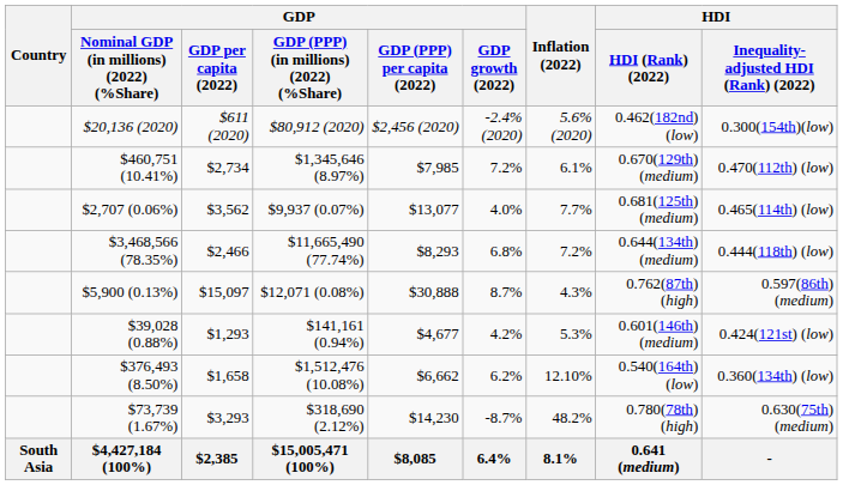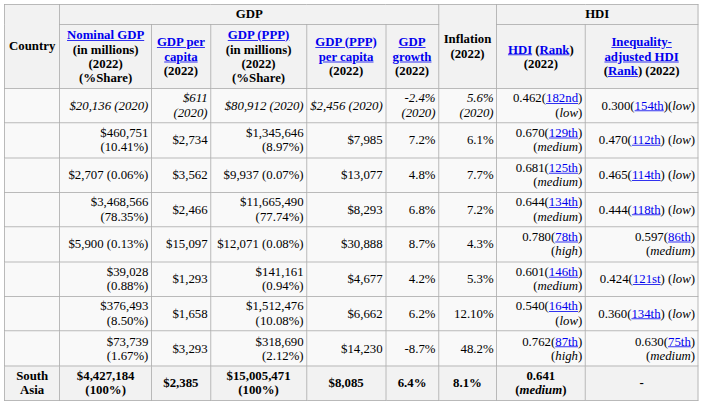$2,707 (0.06%) | GDP / GDP growth (2022): 4.0% -> 4.8%
$5,900 (0.13%) | HDI / HDI (Rank) (2022): 0.762(87th) (high) -> 0.780(78th) (high)
$73,739 (1.67%) | HDI / HDI (Rank) (2022): 0.780(78th) (high) -> 0.762(87th) (high)
